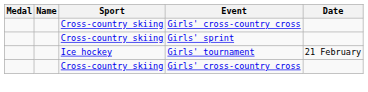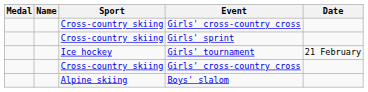+ row: Alpine skiing | Boys' slalom
